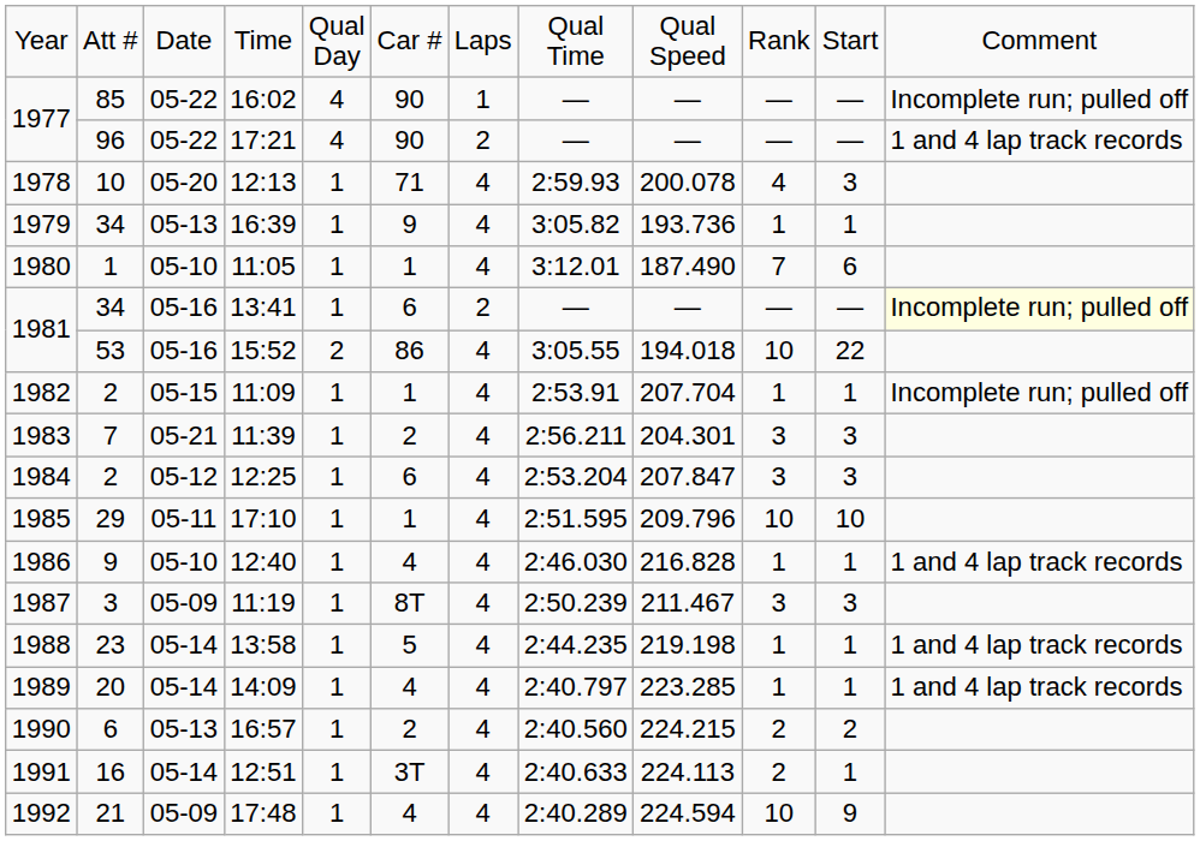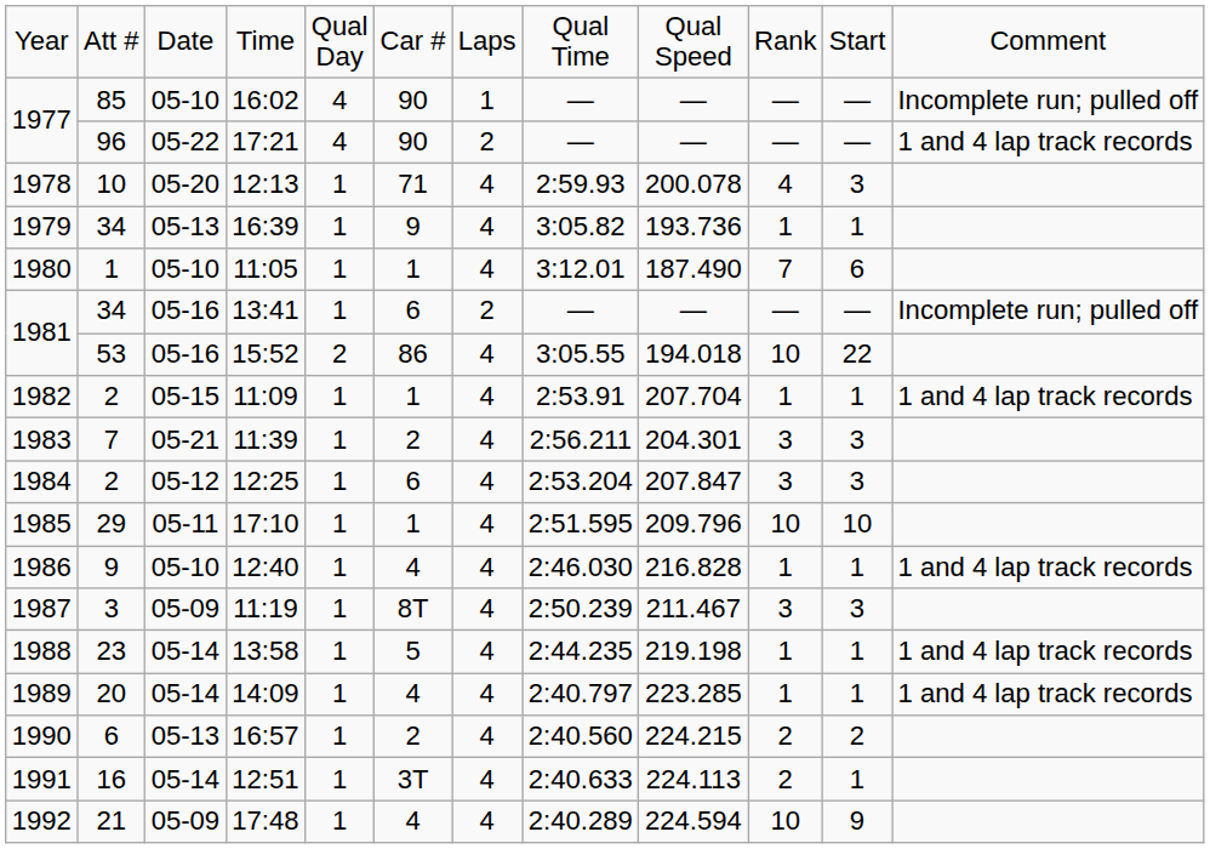16:02 | column 3: 05-22 -> 05-10
13:41 | column 12: lightyellow background -> no background
11:09 | column 12: Incomplete run; pulled off -> 1 and 4 lap track records
